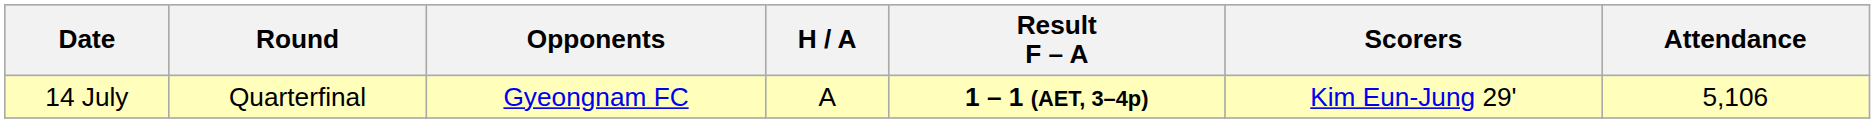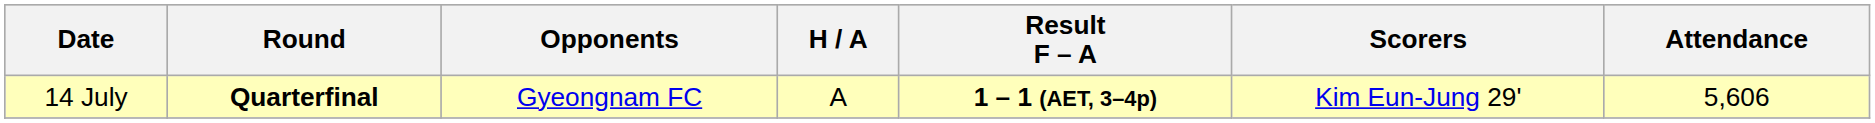14 July | Round: normal -> bold
14 July | Attendance: 5,106 -> 5,606
